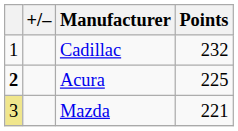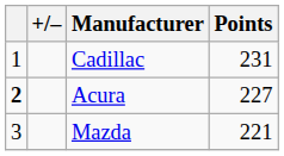Cadillac | Points: 232 -> 231
Acura | Points: 225 -> 227
Mazda | column 1: khaki background -> no background
